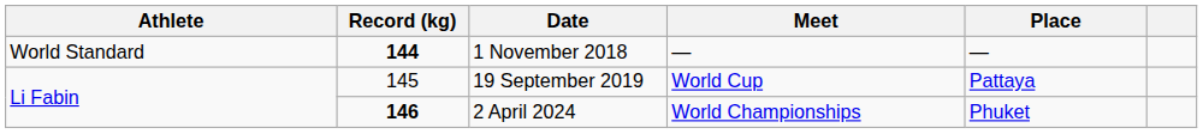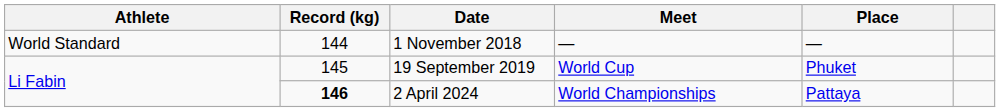1 November 2018 | Record (kg): bold -> normal
19 September 2019 | Place: Pattaya -> Phuket
2 April 2024 | Place: Phuket -> Pattaya
